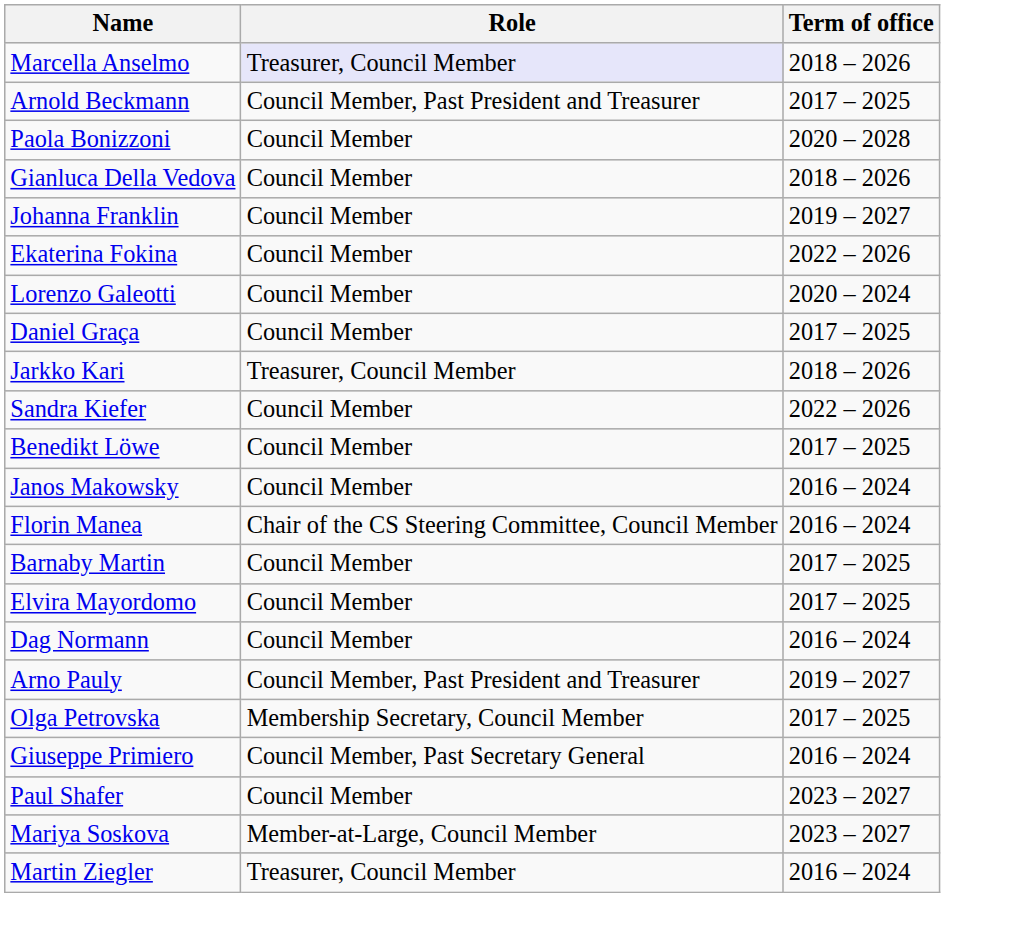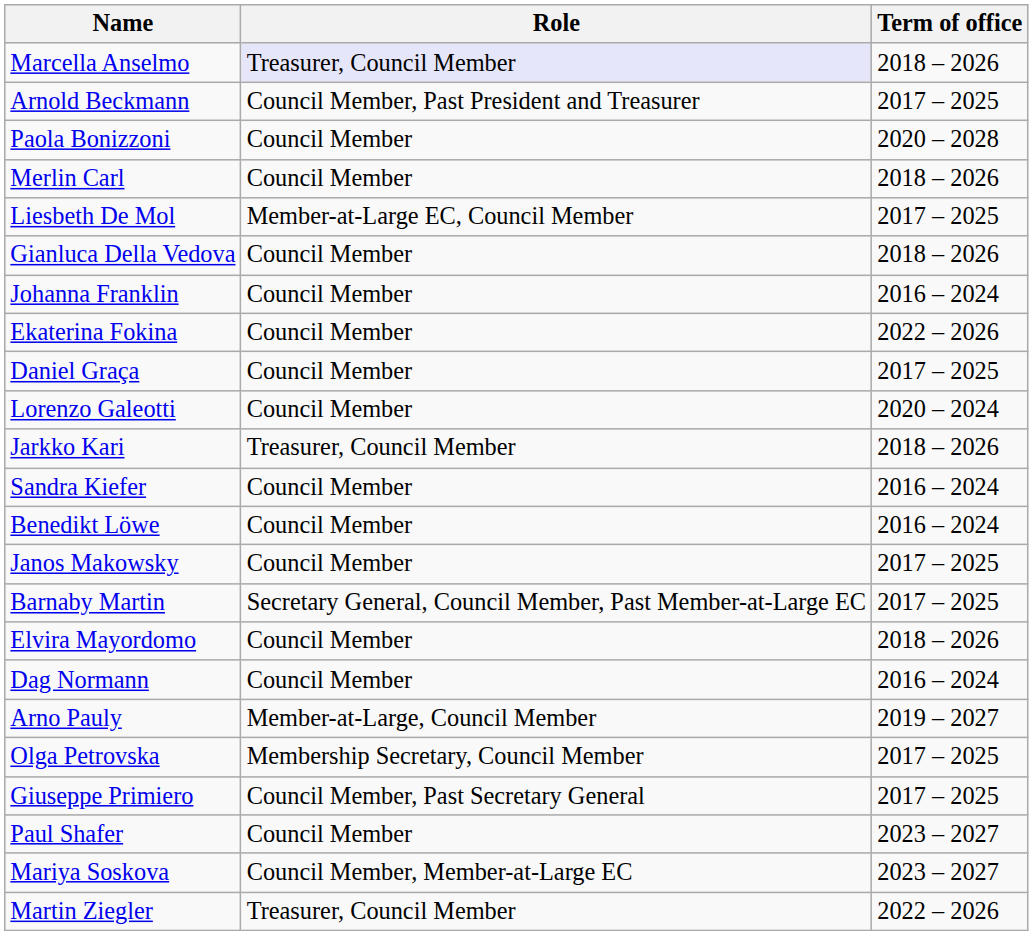+ row: Merlin Carl | Council Member | 2018 – 2026
+ row: Liesbeth De Mol | Member-at-Large EC, Council Member | 2017 – 2025
Johanna Franklin | Term of office: 2019 – 2027 -> 2016 – 2024
rows swapped: Lorenzo Galeotti <-> Daniel Graça
Sandra Kiefer | Term of office: 2022 – 2026 -> 2016 – 2024
Benedikt Löwe | Term of office: 2017 – 2025 -> 2016 – 2024
Janos Makowsky | Term of office: 2016 – 2024 -> 2017 – 2025
- row: Florin Manea | Chair of the CS Steering Committee, Council Member | 2016 – 2024
Barnaby Martin | Role: Council Member -> Secretary General, Council Member, Past Member-at-Large EC
Elvira Mayordomo | Term of office: 2017 – 2025 -> 2018 – 2026
Arno Pauly | Role: Council Member, Past President and Treasurer -> Member-at-Large, Council Member
Giuseppe Primiero | Term of office: 2016 – 2024 -> 2017 – 2025
Mariya Soskova | Role: Member-at-Large, Council Member -> Council Member, Member-at-Large EC
Martin Ziegler | Term of office: 2016 – 2024 -> 2022 – 2026
